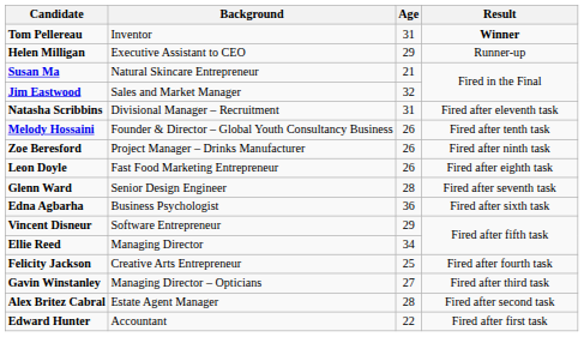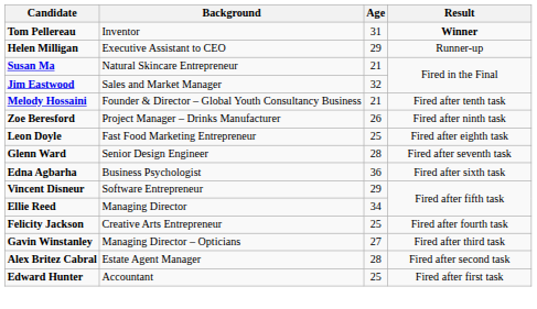- row: Natasha Scribbins | Divisional Manager – Recruitment | 31 | Fired after eleventh task
Melody Hossaini | Age: 26 -> 21
Leon Doyle | Age: 26 -> 25
Edward Hunter | Age: 22 -> 25
